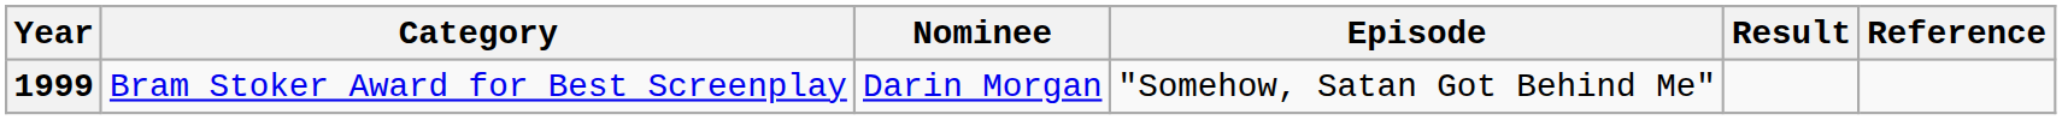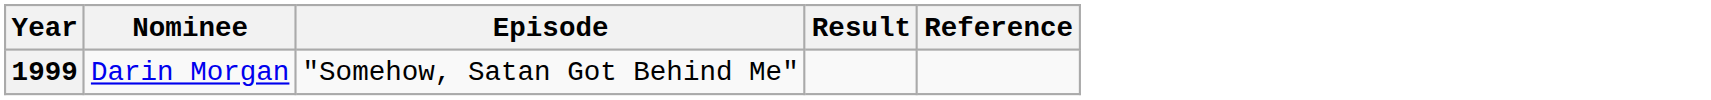- column: Category | Bram Stoker Award for Best Screenplay
